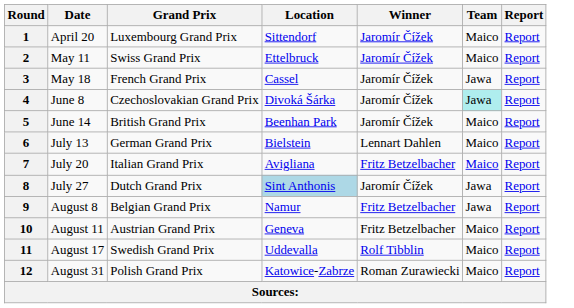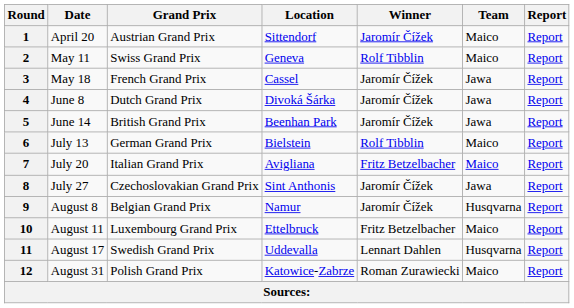1 | Grand Prix: Luxembourg Grand Prix -> Austrian Grand Prix
2 | Location: Ettelbruck -> Geneva
2 | Winner: Jaromír Čížek -> Rolf Tibblin
4 | Grand Prix: Czechoslovakian Grand Prix -> Dutch Grand Prix
4 | Team: paleturquoise background -> no background
5 | Team: Maico -> Jawa
6 | Winner: Lennart Dahlen -> Rolf Tibblin
8 | Grand Prix: Dutch Grand Prix -> Czechoslovakian Grand Prix
8 | Location: lightblue background -> no background
9 | Winner: Fritz Betzelbacher -> Jaromír Čížek
9 | Team: Jawa -> Husqvarna
10 | Grand Prix: Austrian Grand Prix -> Luxembourg Grand Prix
10 | Location: Geneva -> Ettelbruck
11 | Winner: Rolf Tibblin -> Lennart Dahlen
11 | Team: Maico -> Husqvarna
